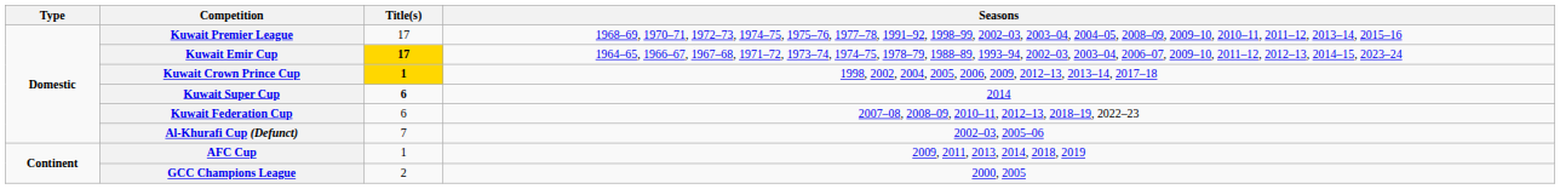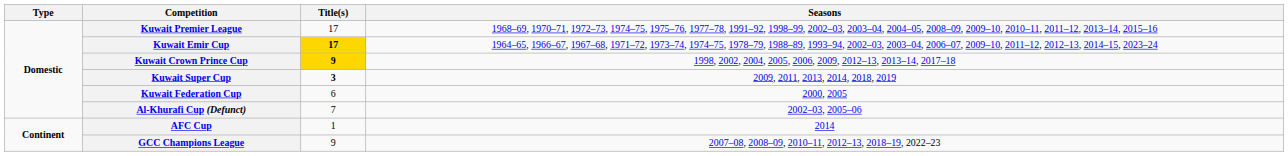Kuwait Crown Prince Cup | Title(s): 1 -> 9
Kuwait Super Cup | Title(s): 6 -> 3
Kuwait Super Cup | Seasons: 2014 -> 2009, 2011, 2013, 2014, 2018, 2019
Kuwait Federation Cup | Seasons: 2007–08, 2008–09, 2010–11, 2012–13, 2018–19, 2022–23 -> 2000, 2005
AFC Cup | Seasons: 2009, 2011, 2013, 2014, 2018, 2019 -> 2014
GCC Champions League | Title(s): 2 -> 9
GCC Champions League | Seasons: 2000, 2005 -> 2007–08, 2008–09, 2010–11, 2012–13, 2018–19, 2022–23
